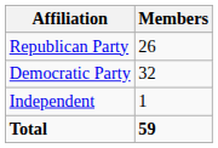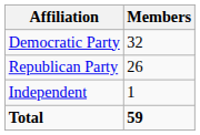rows swapped: Democratic Party <-> Republican Party
